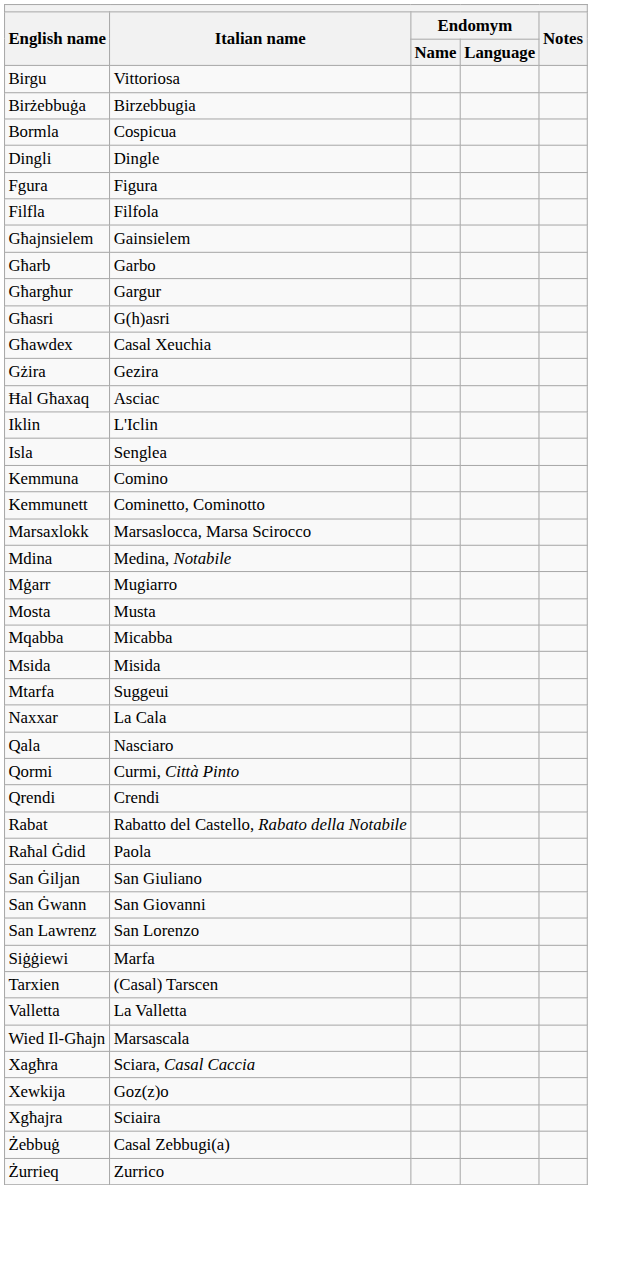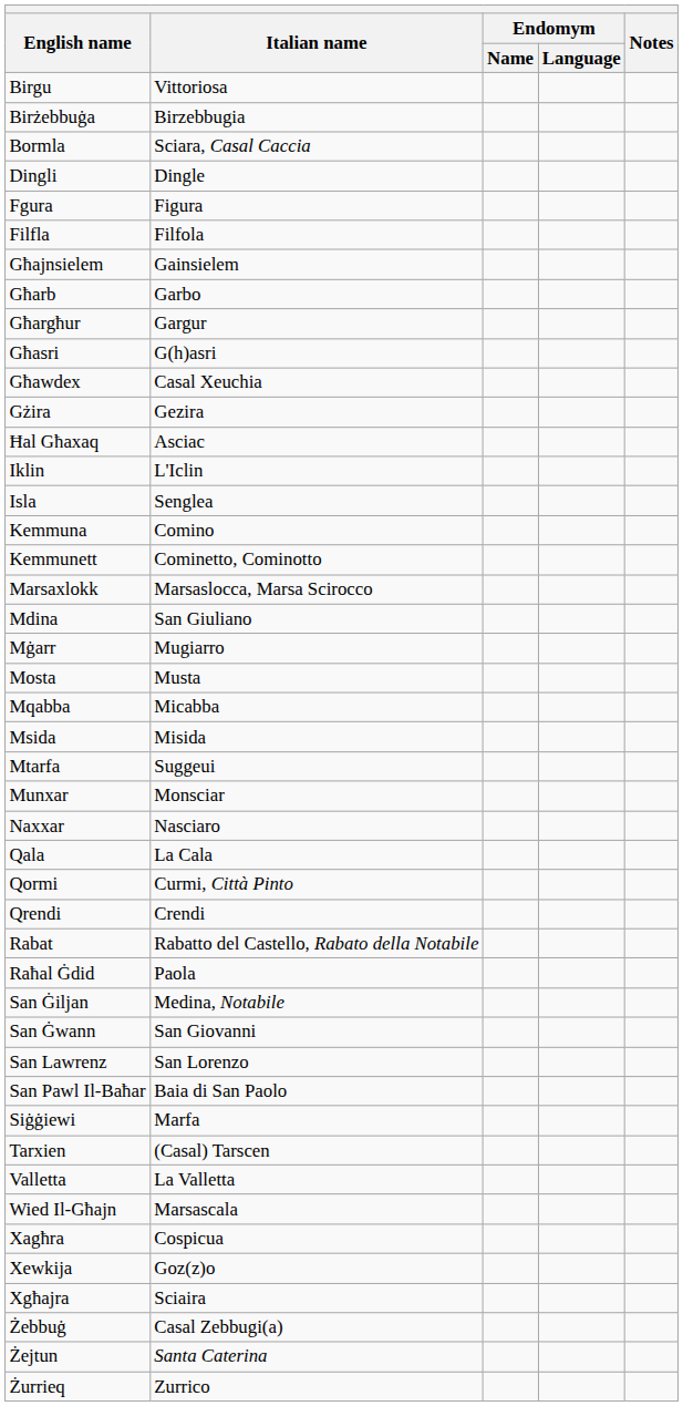Bormla | Italian name: Cospicua -> Sciara, Casal Caccia
Mdina | Italian name: Medina, Notabile -> San Giuliano
+ row: Munxar | Monsciar
Naxxar | Italian name: La Cala -> Nasciaro
Qala | Italian name: Nasciaro -> La Cala
San Ġiljan | Italian name: San Giuliano -> Medina, Notabile
+ row: San Pawl Il-Baħar | Baia di San Paolo
Xagħra | Italian name: Sciara, Casal Caccia -> Cospicua
+ row: Żejtun | Santa Caterina
